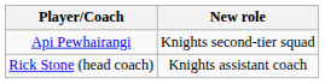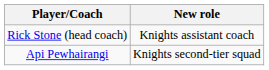rows swapped: Api Pewhairangi <-> Rick Stone (head coach)
